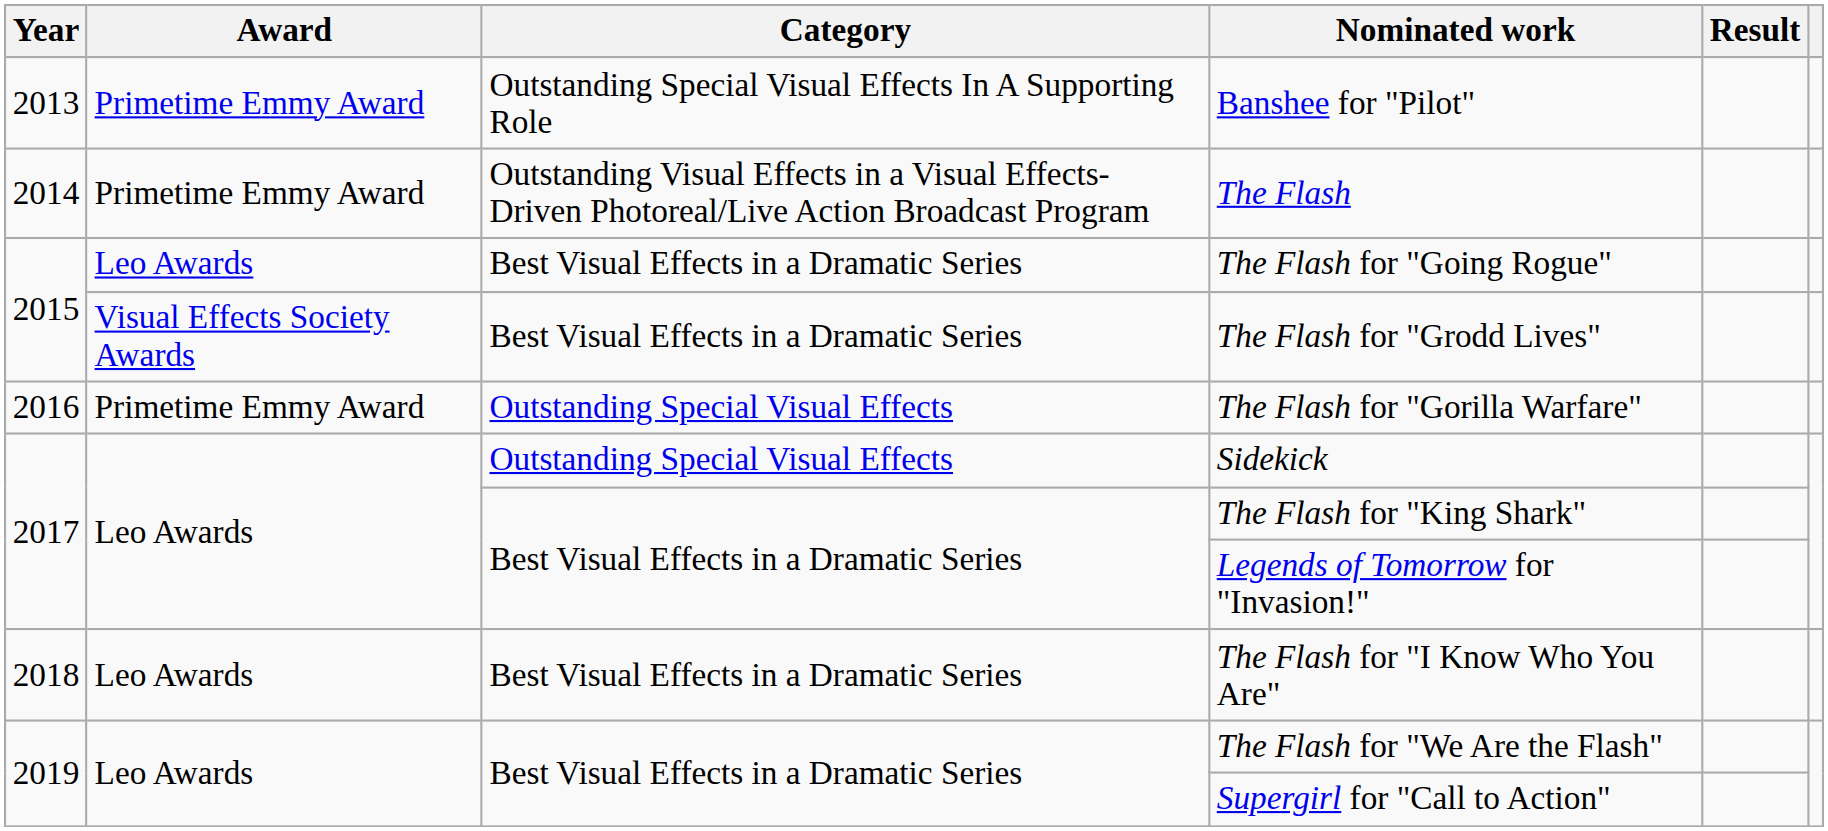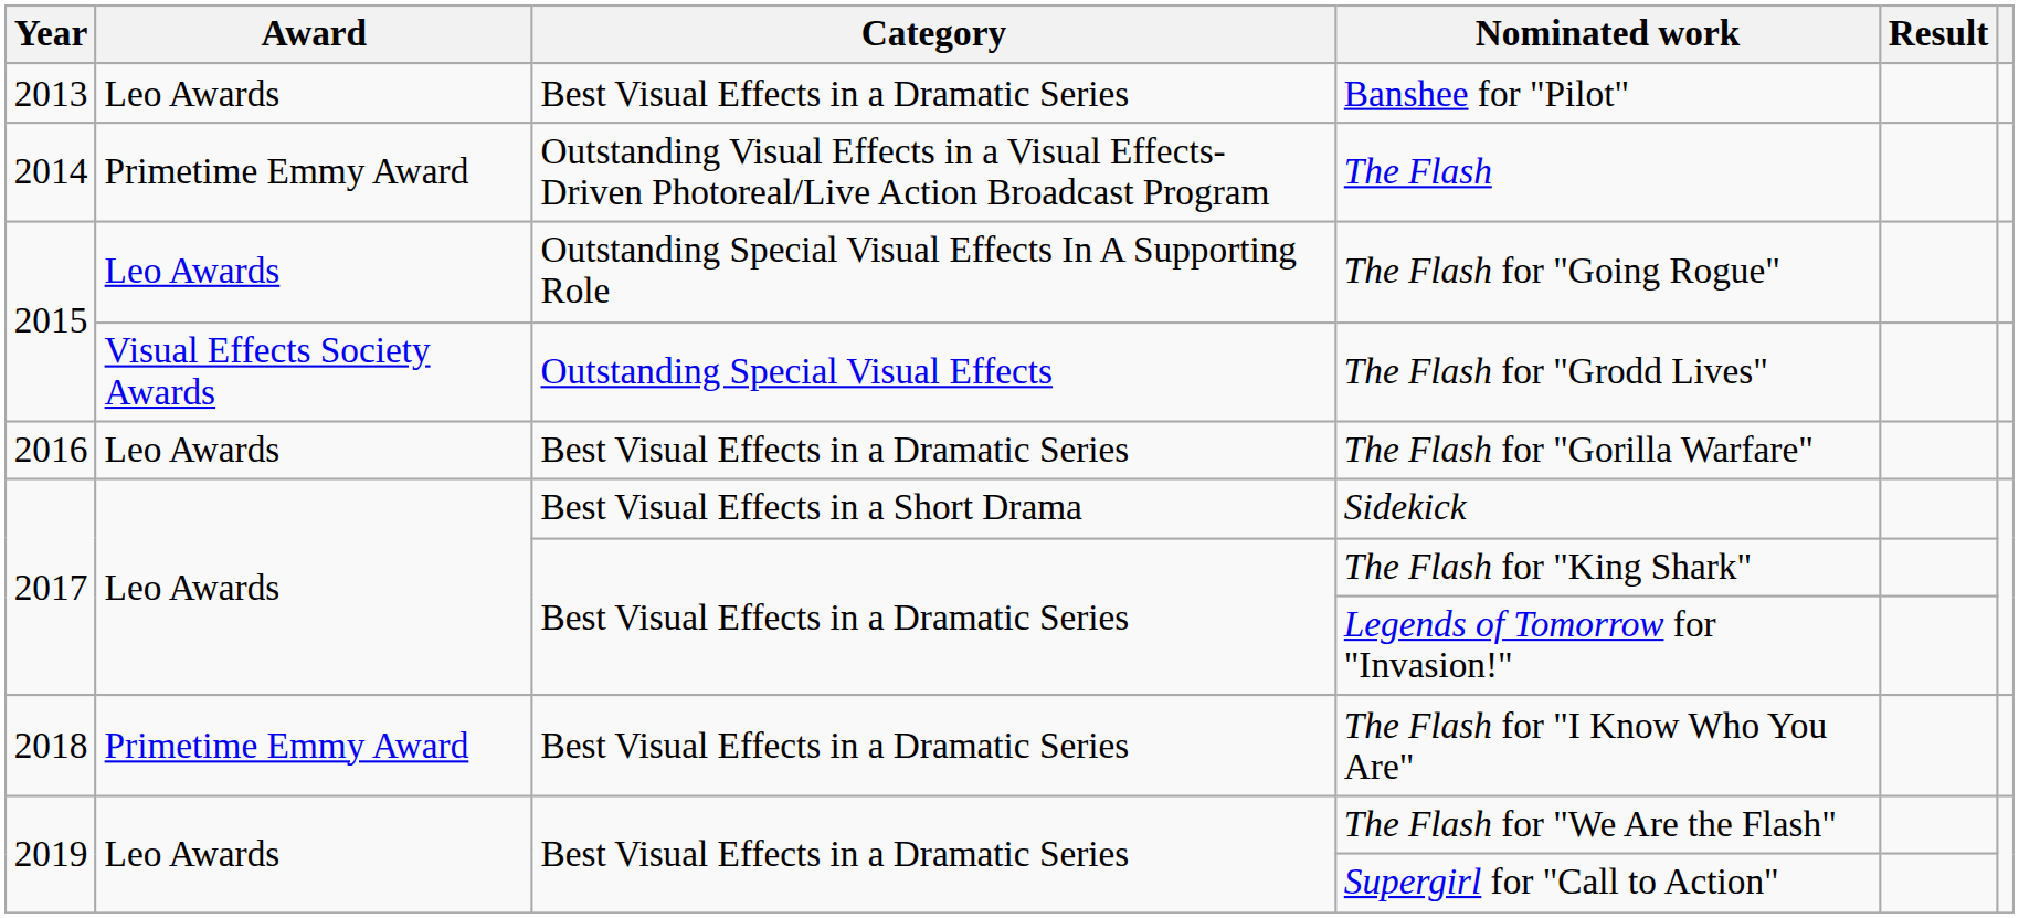Banshee for "Pilot" | Award: Primetime Emmy Award -> Leo Awards
Banshee for "Pilot" | Category: Outstanding Special Visual Effects In A Supporting Role -> Best Visual Effects in a Dramatic Series
The Flash for "Going Rogue" | Category: Best Visual Effects in a Dramatic Series -> Outstanding Special Visual Effects In A Supporting Role
The Flash for "Grodd Lives" | Category: Best Visual Effects in a Dramatic Series -> Outstanding Special Visual Effects
The Flash for "Gorilla Warfare" | Award: Primetime Emmy Award -> Leo Awards
The Flash for "Gorilla Warfare" | Category: Outstanding Special Visual Effects -> Best Visual Effects in a Dramatic Series
Sidekick | Category: Outstanding Special Visual Effects -> Best Visual Effects in a Short Drama
The Flash for "I Know Who You Are" | Award: Leo Awards -> Primetime Emmy Award
